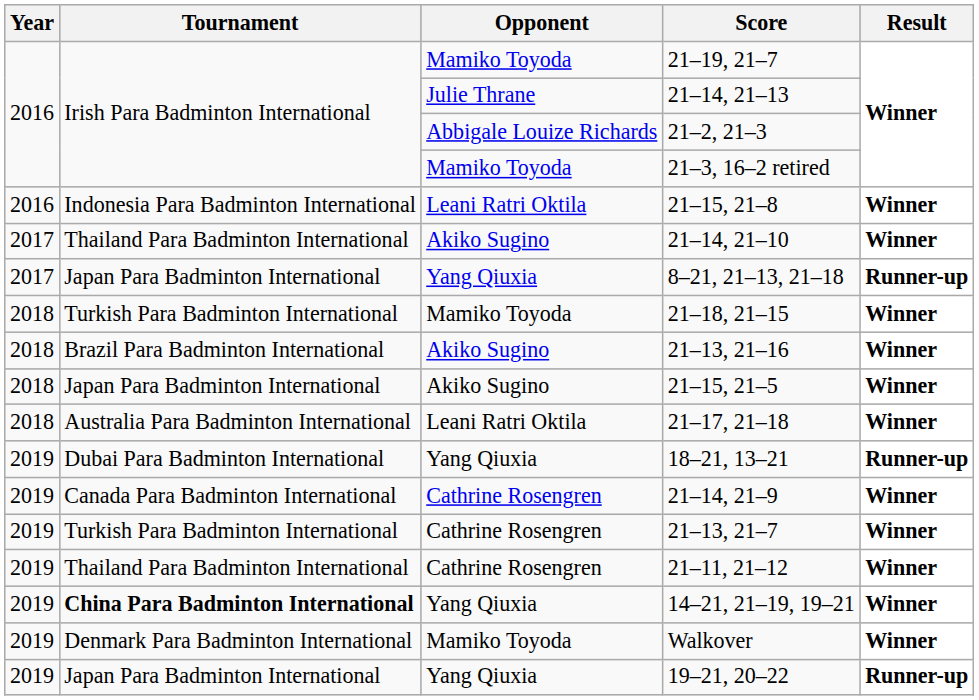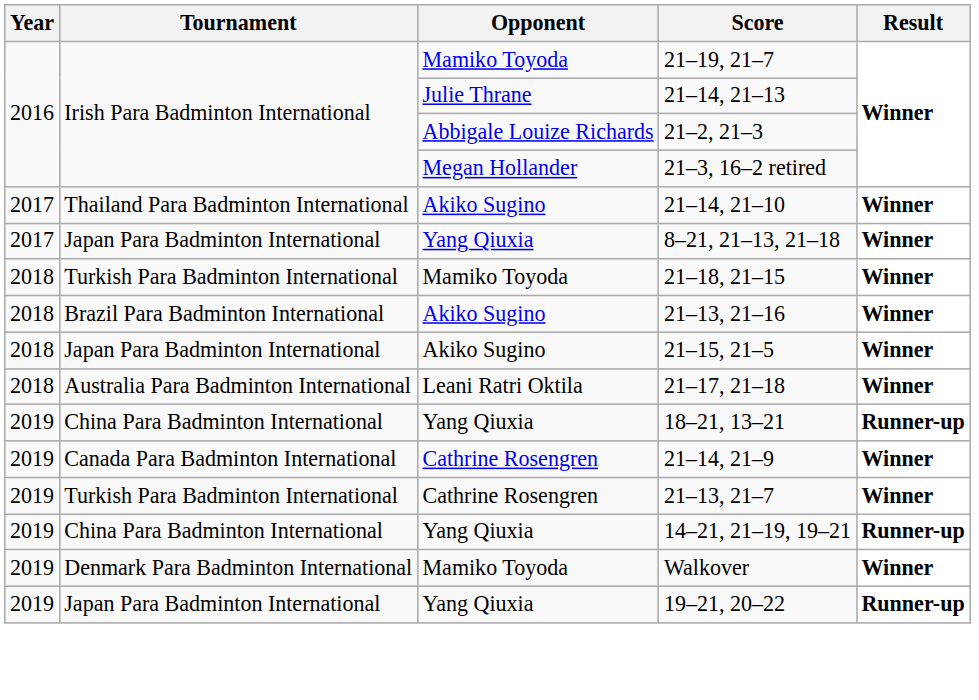21–3, 16–2 retired | Opponent: Mamiko Toyoda -> Megan Hollander
- row: 2016 | Indonesia Para Badminton International | Leani Ratri Oktila | 21–15, 21–8 | Winner
8–21, 21–13, 21–18 | Result: Runner-up -> Winner
18–21, 13–21 | Tournament: Dubai Para Badminton International -> China Para Badminton International
- row: 2019 | Thailand Para Badminton International | Cathrine Rosengren | 21–11, 21–12 | Winner
14–21, 21–19, 19–21 | Tournament: bold -> normal
14–21, 21–19, 19–21 | Result: Winner -> Runner-up
